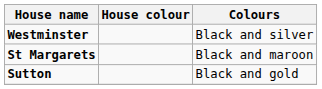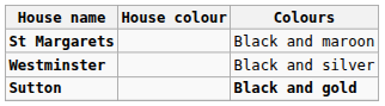rows swapped: Westminster <-> St Margarets
Sutton | Colours: normal -> bold
